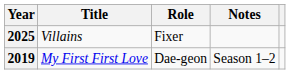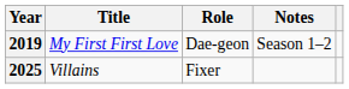rows swapped: 2019 <-> 2025
